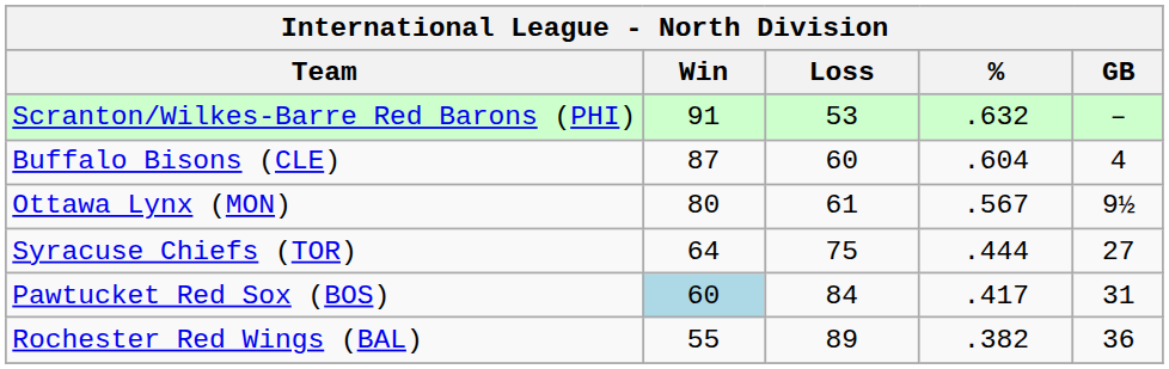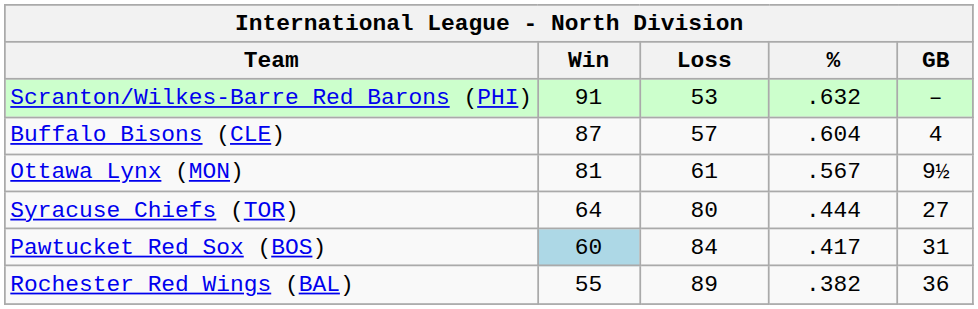Buffalo Bisons (CLE) | Loss: 60 -> 57
Ottawa Lynx (MON) | Win: 80 -> 81
Syracuse Chiefs (TOR) | Loss: 75 -> 80
